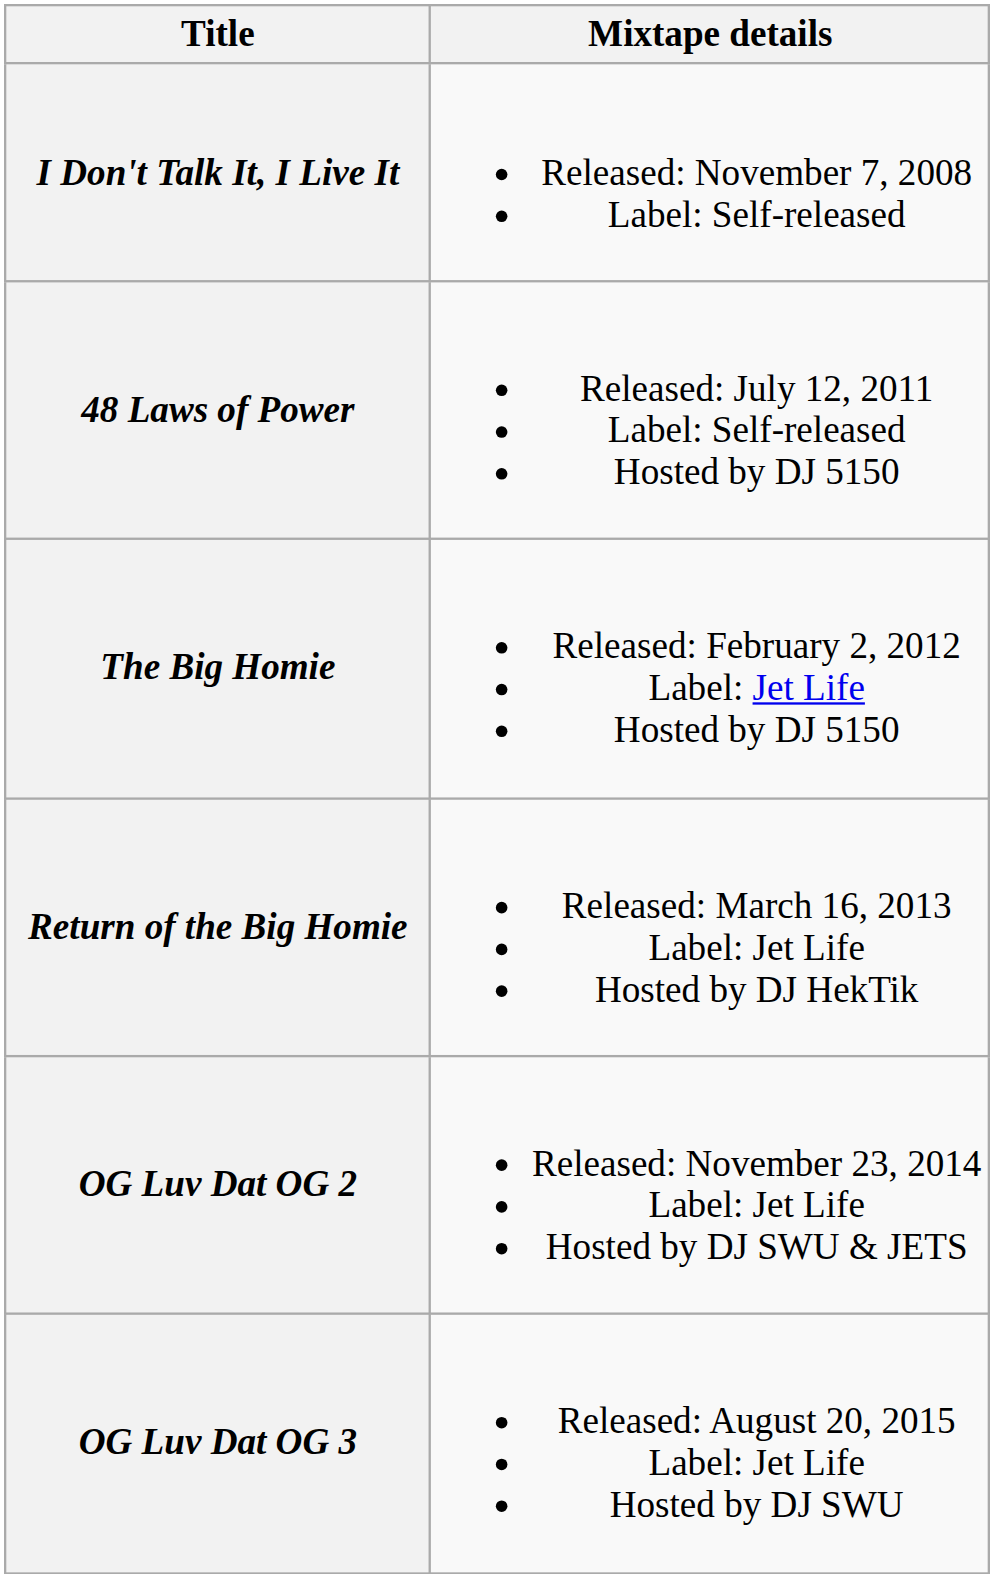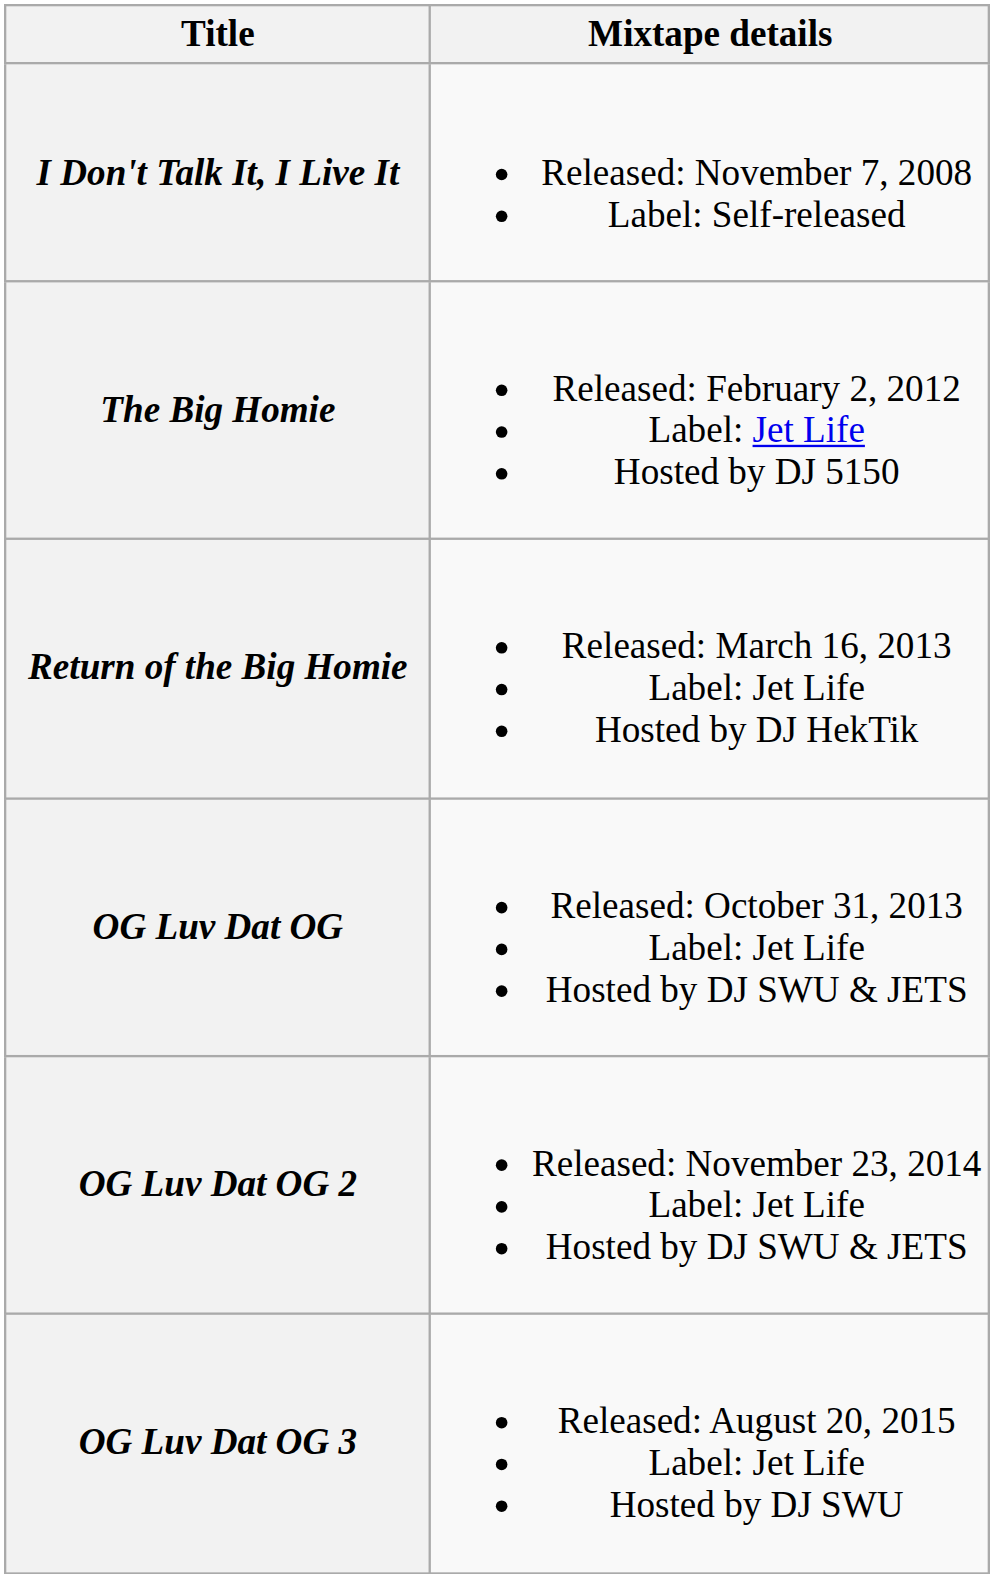- row: 48 Laws of Power | Released: July 12, 2011 Label: Self-released Hosted by DJ 5150
+ row: OG Luv Dat OG | Released: October 31, 2013 Label: Jet Life Hosted by DJ SWU & JETS
